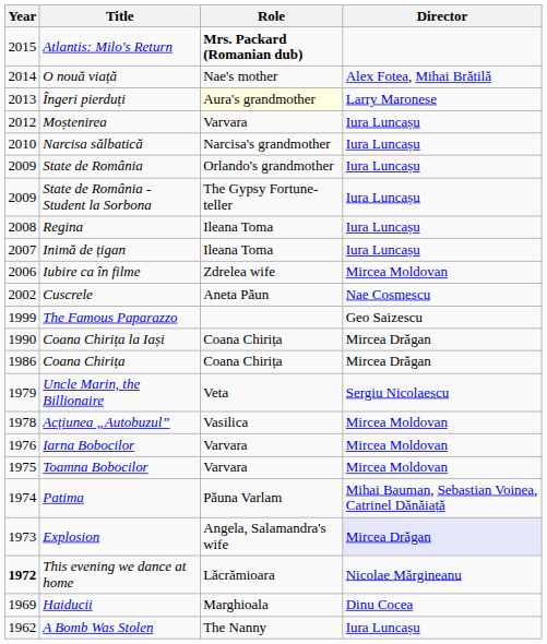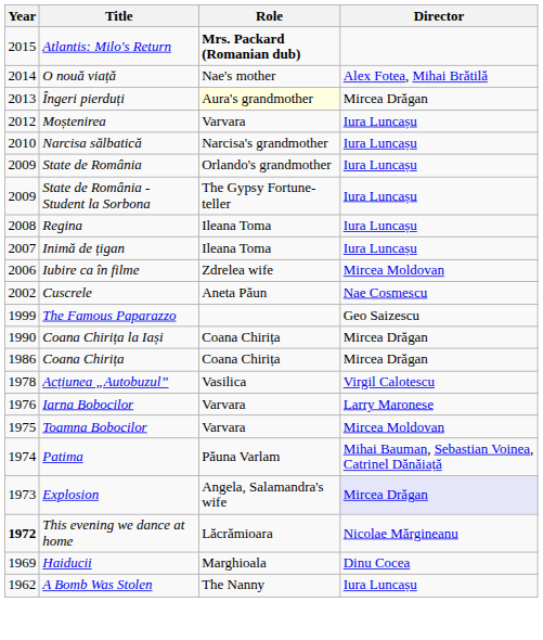Îngeri pierduți | Director: Larry Maronese -> Mircea Drăgan
- row: 1979 | Uncle Marin, the Billionaire | Veta | Sergiu Nicolaescu
Acțiunea „Autobuzul” | Director: Mircea Moldovan -> Virgil Calotescu
Iarna Bobocilor | Director: Mircea Moldovan -> Larry Maronese
